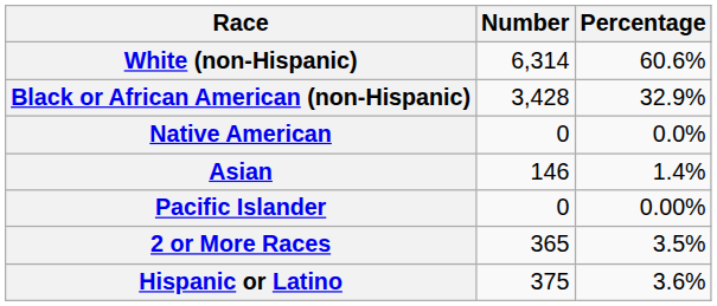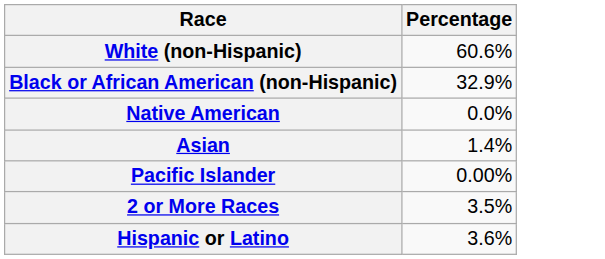- column: Number | 6,314 | 3,428 | 0 | 146 | 0 | 365 | 375
